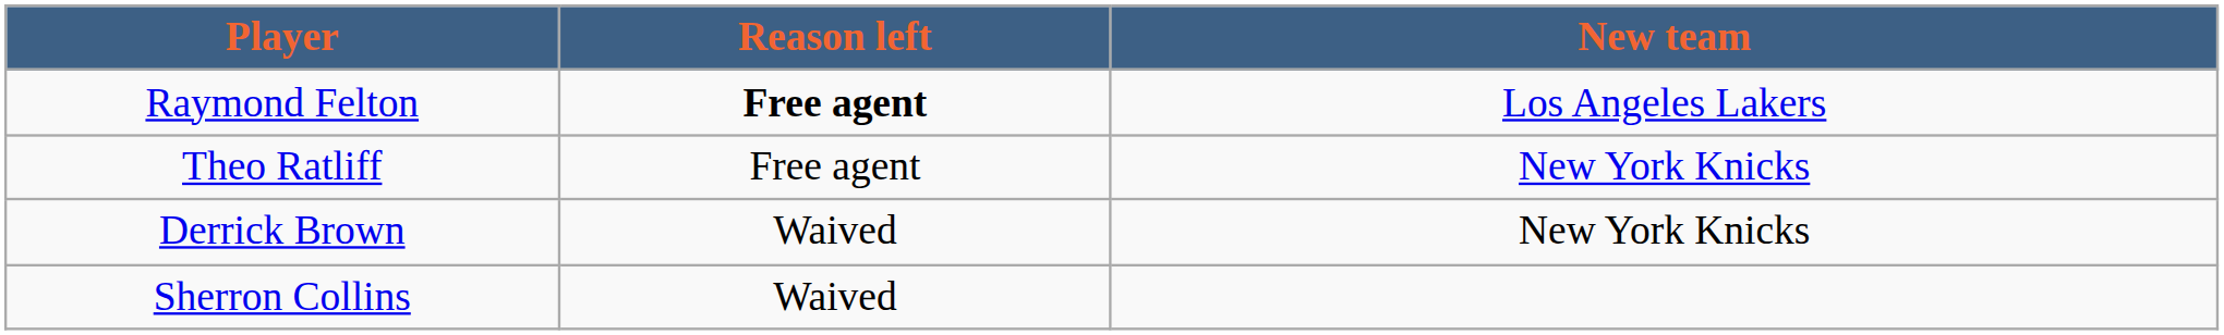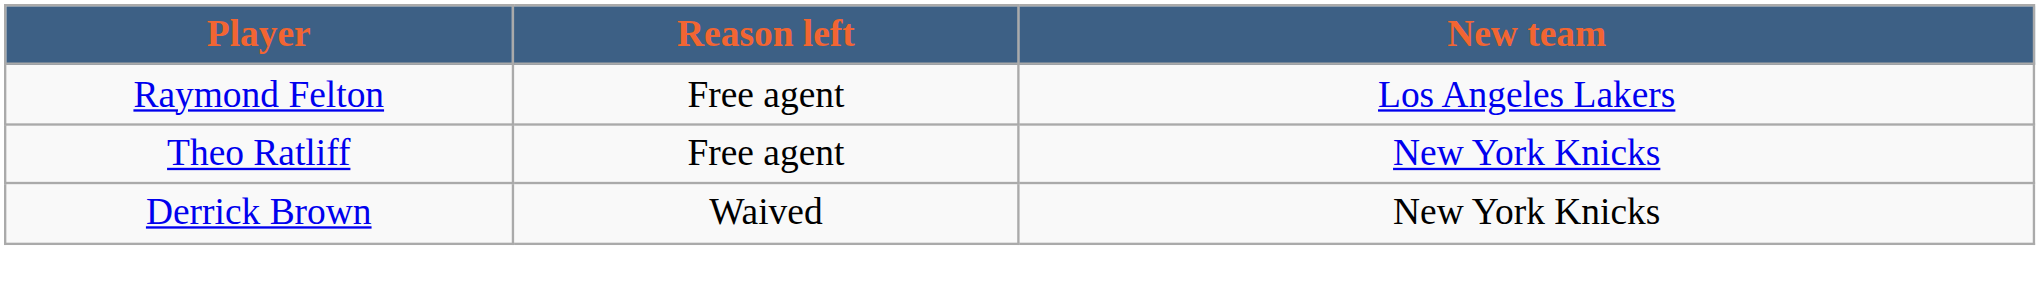Raymond Felton | Reason left: bold -> normal
- row: Sherron Collins | Waived
